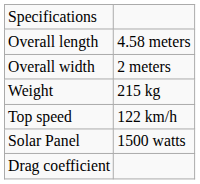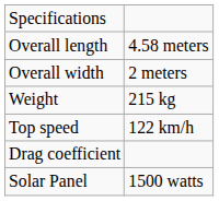rows swapped: Drag coefficient <-> Solar Panel
